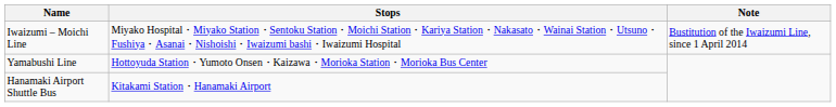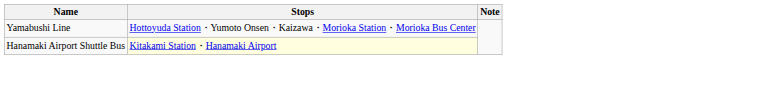- row: Iwaizumi – Moichi Line | Miyako Hospital・Miyako Station・Sentoku Station・Moichi Station・Kariya Station・Nakasato・Wainai Station・Utsuno・Fushiya・Asanai・Nishoishi・Iwaizumi bashi・Iwaizumi Hospital | Bustitution of the Iwaizumi Line, since 1 April 2014
Hanamaki Airport Shuttle Bus | Stops: no background -> lightyellow background
